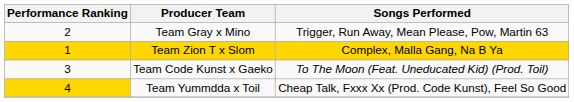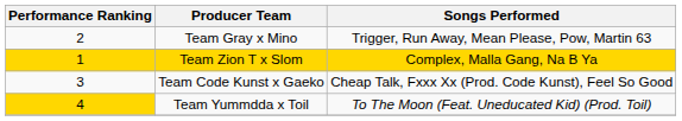Team Code Kunst x Gaeko | Songs Performed: To The Moon (Feat. Uneducated Kid) (Prod. Toil) -> Cheap Talk, Fxxx Xx (Prod. Code Kunst), Feel So Good
Team Yummdda x Toil | Songs Performed: Cheap Talk, Fxxx Xx (Prod. Code Kunst), Feel So Good -> To The Moon (Feat. Uneducated Kid) (Prod. Toil)
